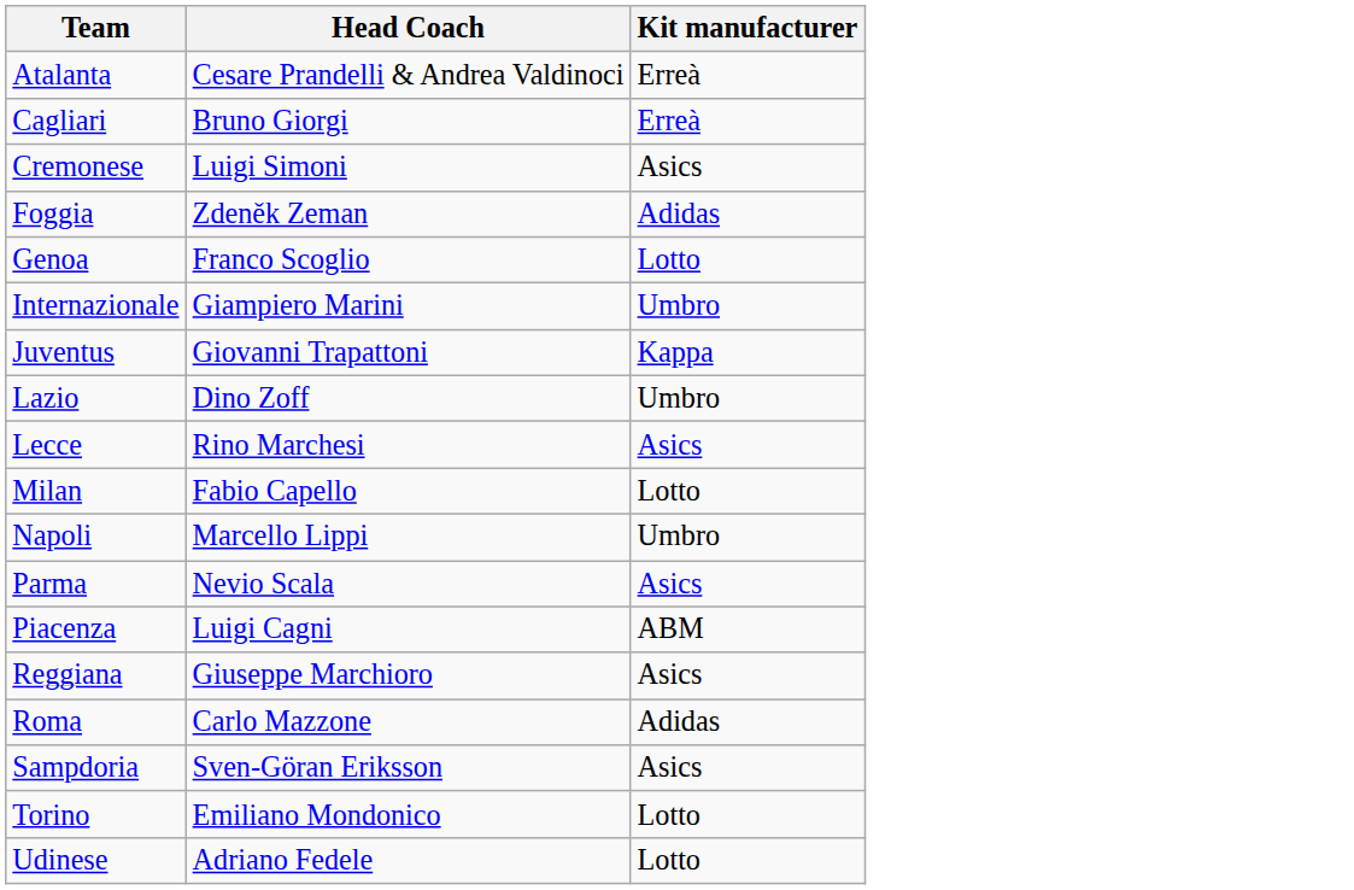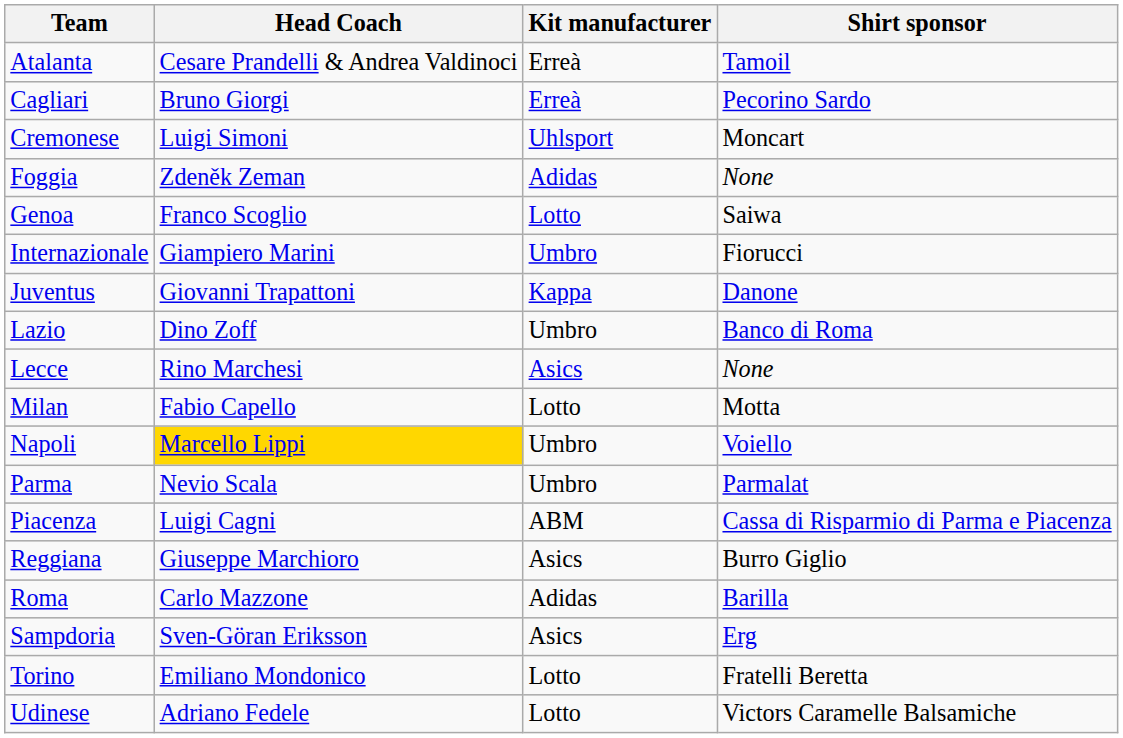+ column: Shirt sponsor | Tamoil | Pecorino Sardo | Moncart | None | Saiwa | Fiorucci | Danone | Banco di Roma | None | Motta | Voiello | Parmalat | Cassa di Risparmio di Parma e Piacenza | Burro Giglio | Barilla | Erg | Fratelli Beretta | Victors Caramelle Balsamiche
Cremonese | Kit manufacturer: Asics -> Uhlsport
Napoli | Head Coach: no background -> gold background
Parma | Kit manufacturer: Asics -> Umbro
